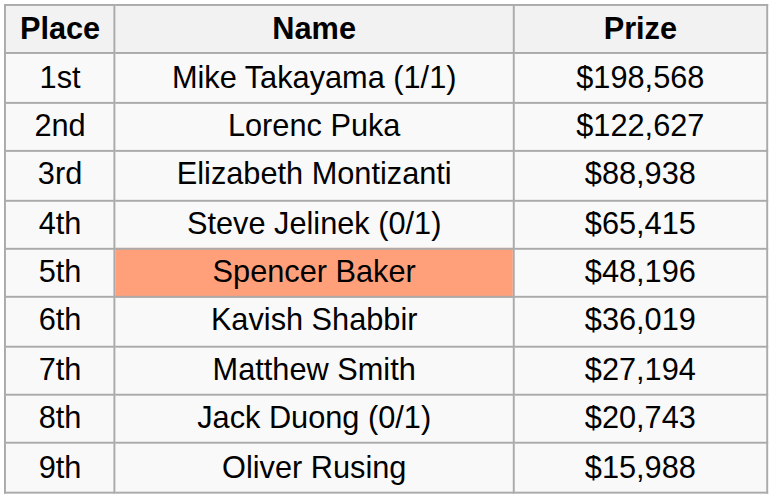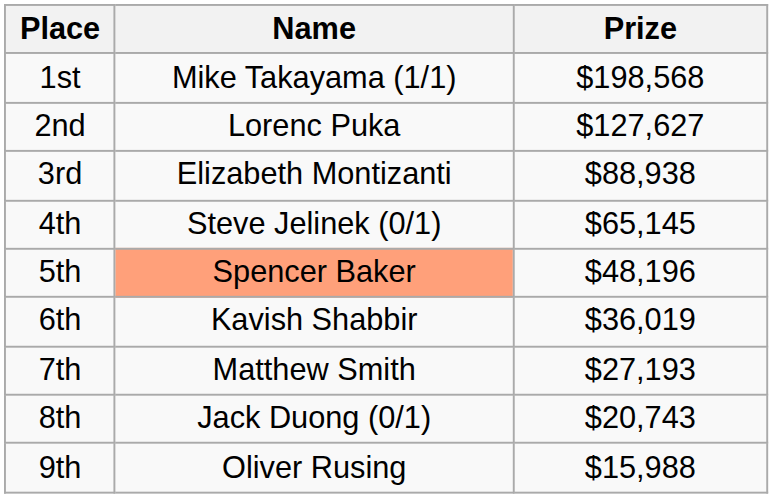2nd | Prize: $122,627 -> $127,627
4th | Prize: $65,415 -> $65,145
7th | Prize: $27,194 -> $27,193
